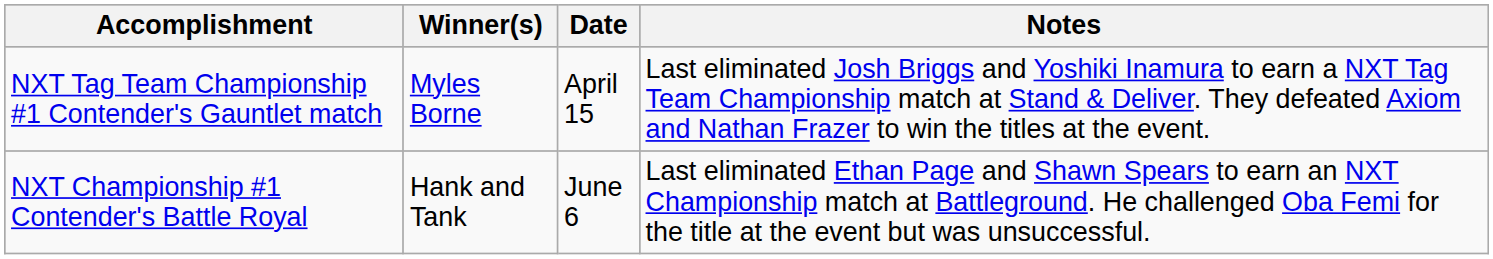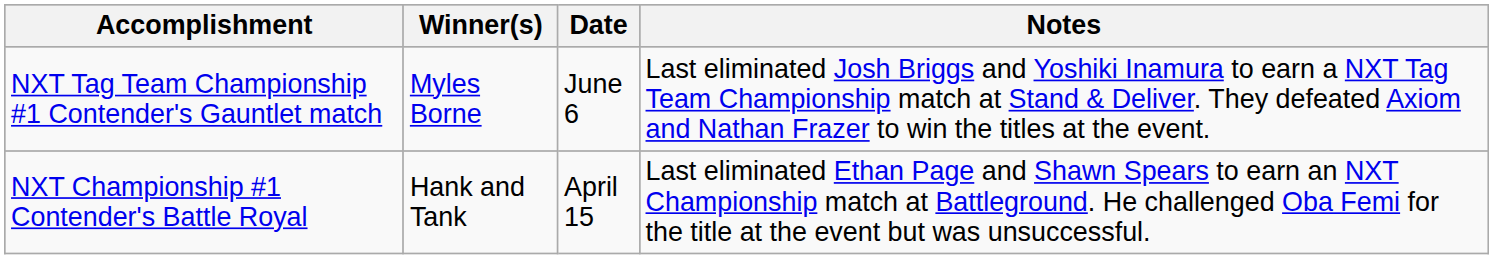NXT Tag Team Championship #1 Contender's Gauntlet match | Date: April 15 -> June 6
NXT Championship #1 Contender's Battle Royal | Date: June 6 -> April 15
